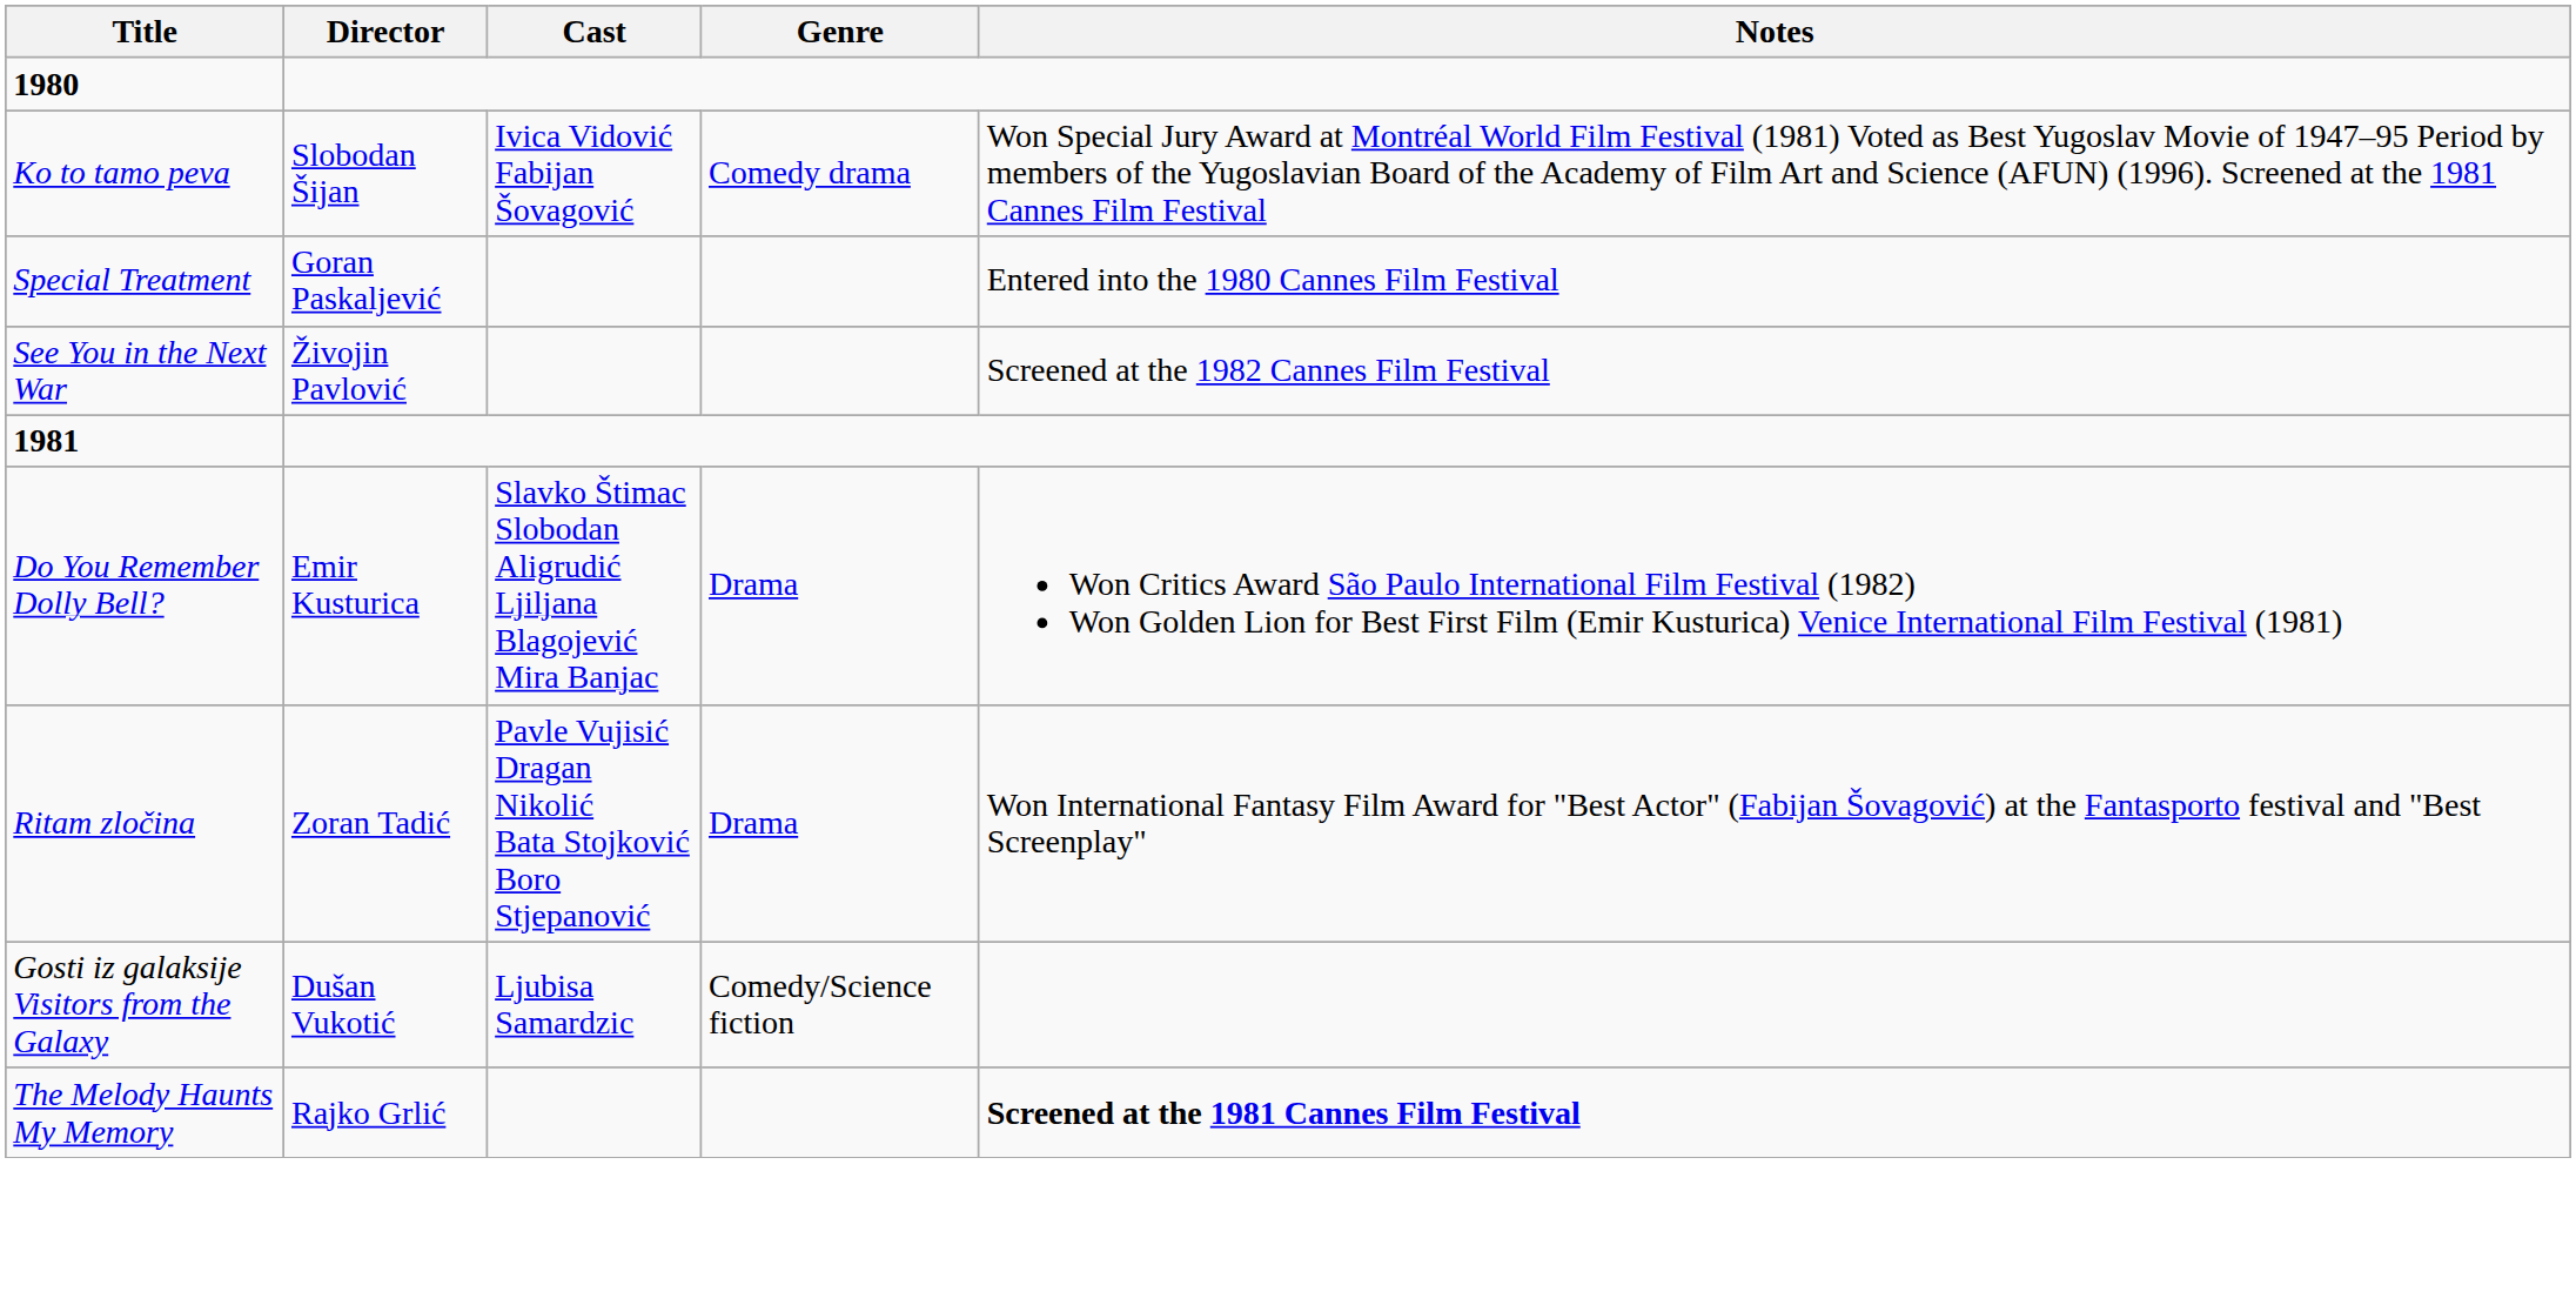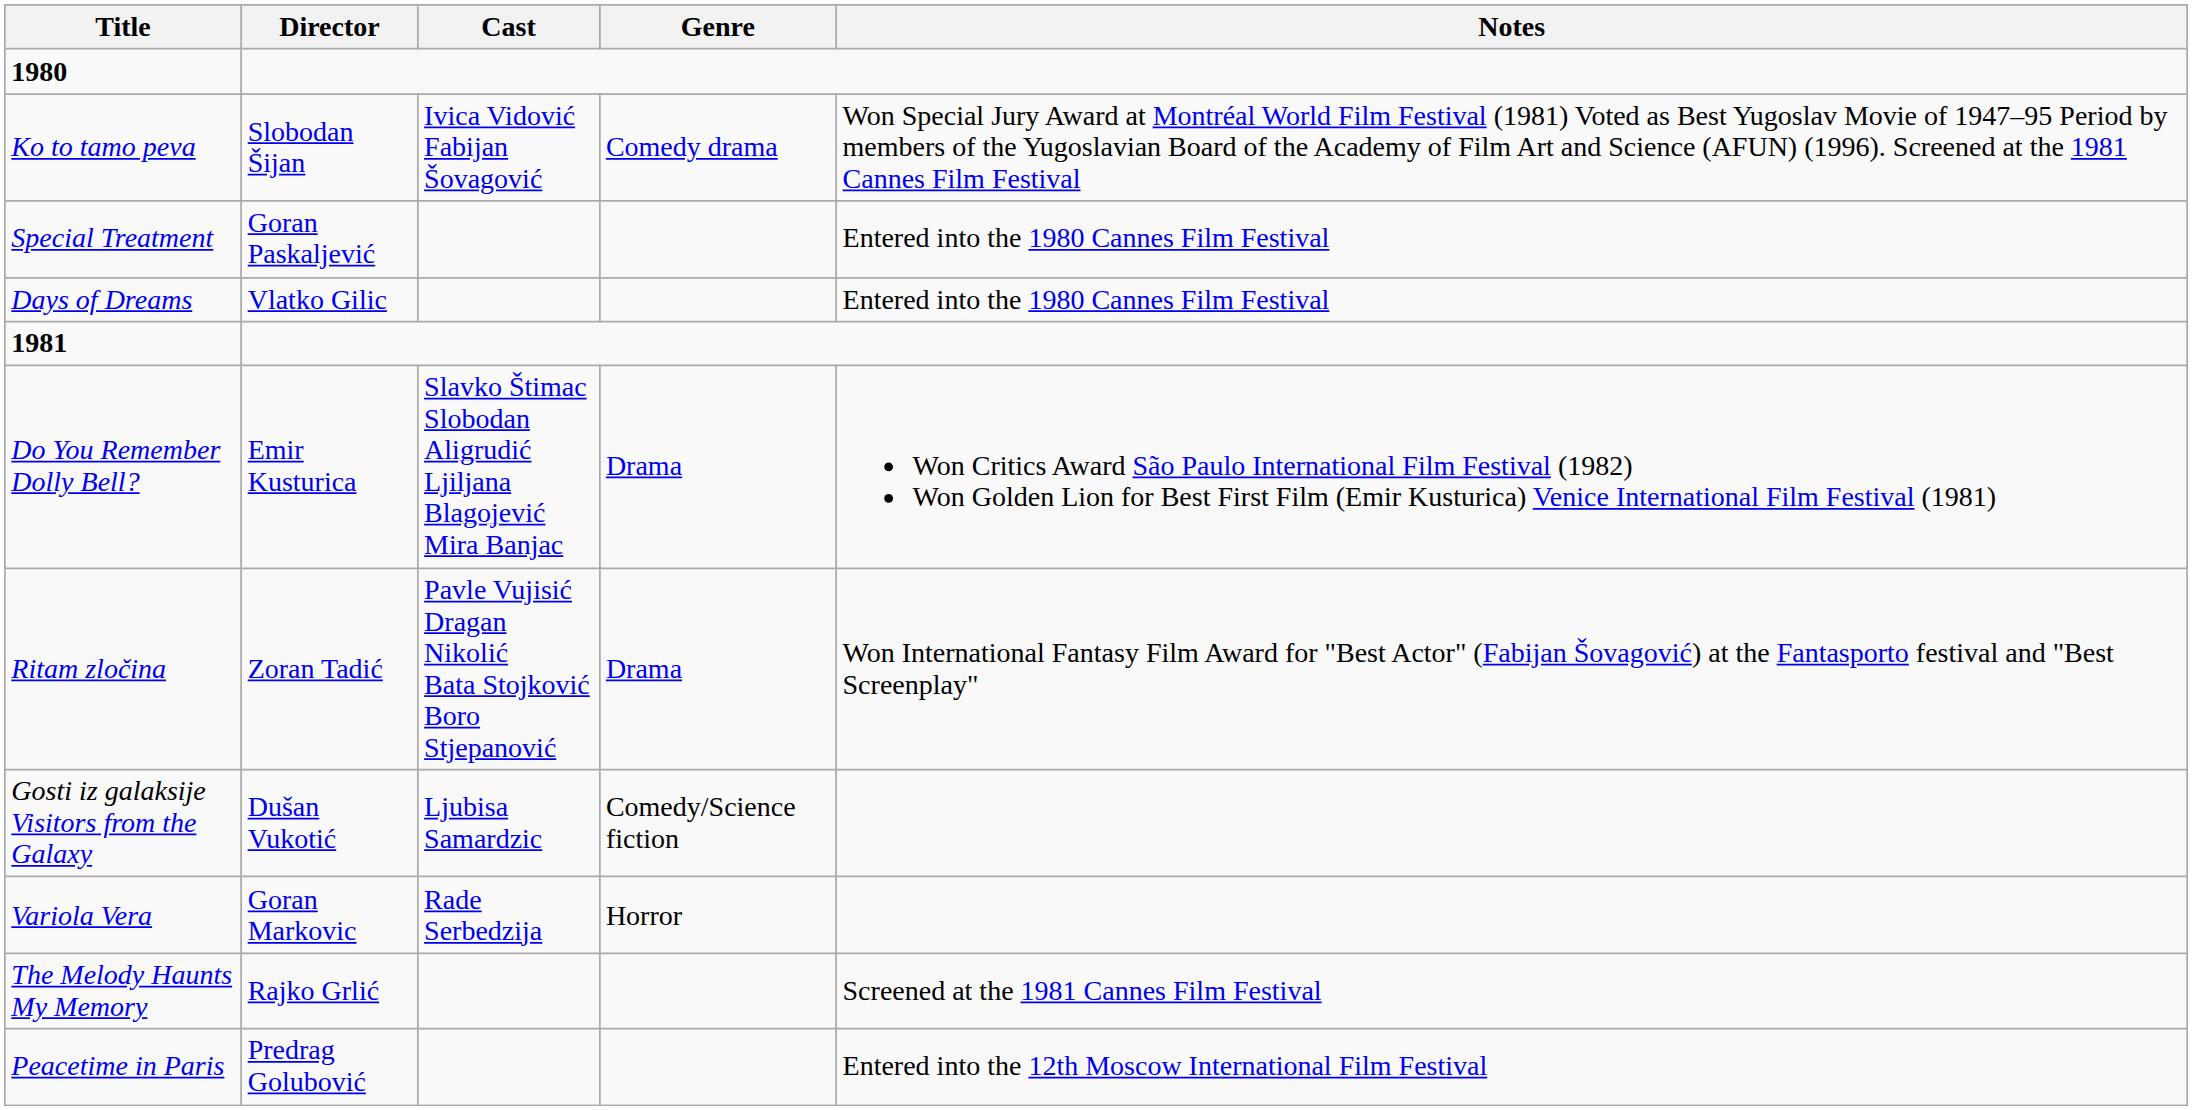+ row: Days of Dreams | Vlatko Gilic | Entered into the 1980 Cannes Film Festival
- row: See You in the Next War | Živojin Pavlović | Screened at the 1982 Cannes Film Festival
+ row: Variola Vera | Goran Markovic | Rade Serbedzija | Horror
The Melody Haunts My Memory | Notes: bold -> normal
+ row: Peacetime in Paris | Predrag Golubović | Entered into the 12th Moscow International Film Festival
